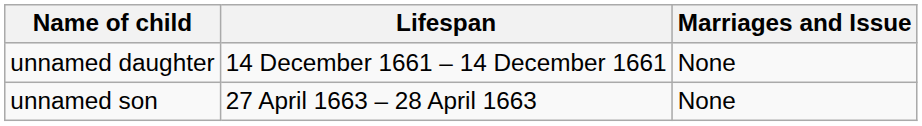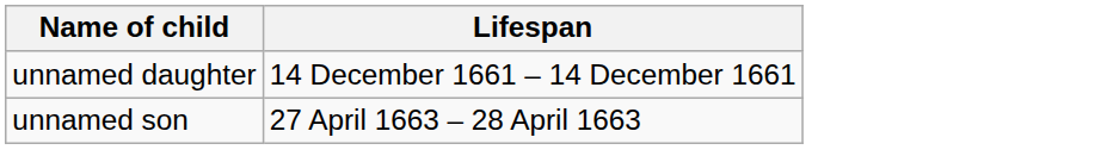- column: Marriages and Issue | None | None
